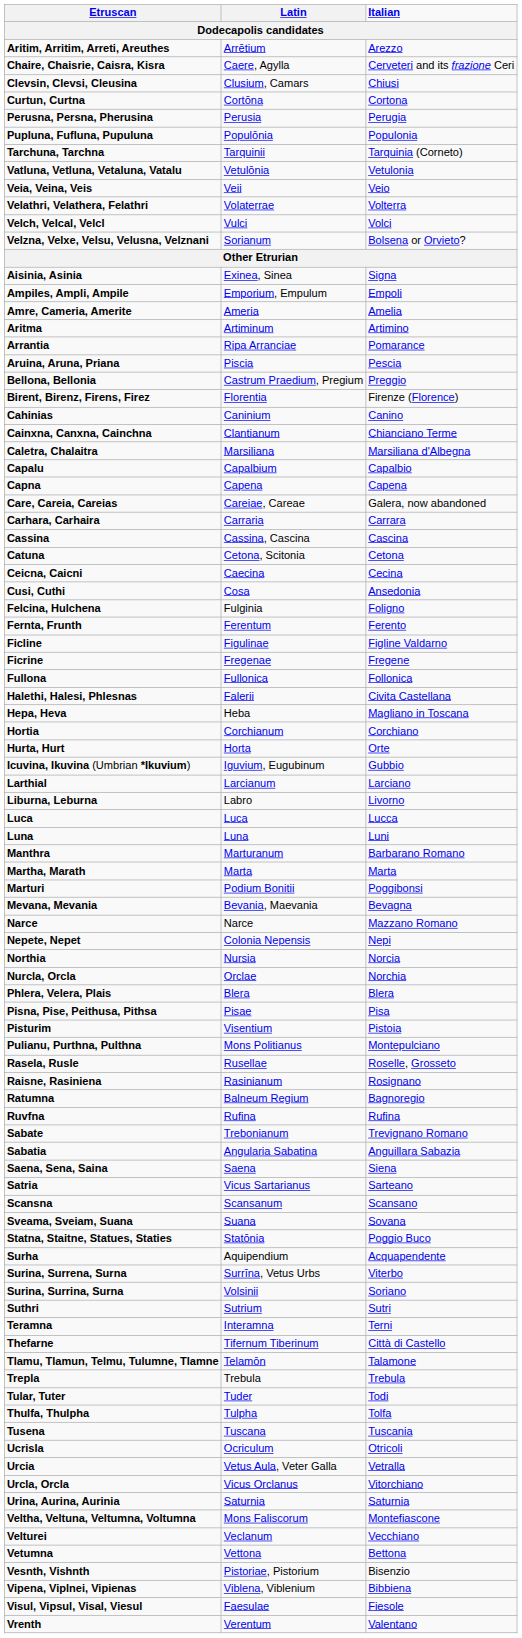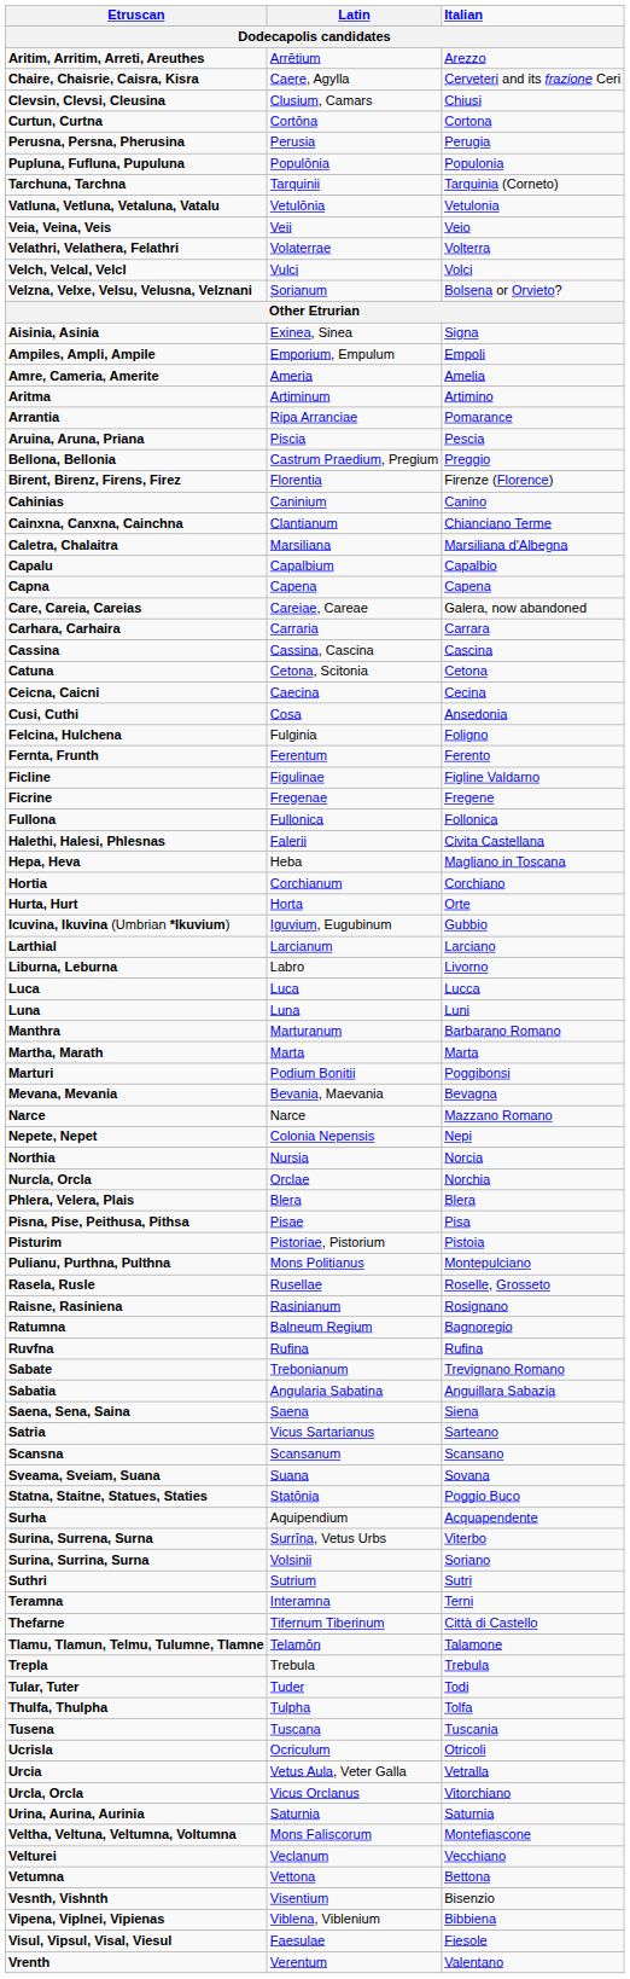Pisturim | Latin: Visentium -> Pistoriae, Pistorium
Vesnth, Vishnth | Latin: Pistoriae, Pistorium -> Visentium
